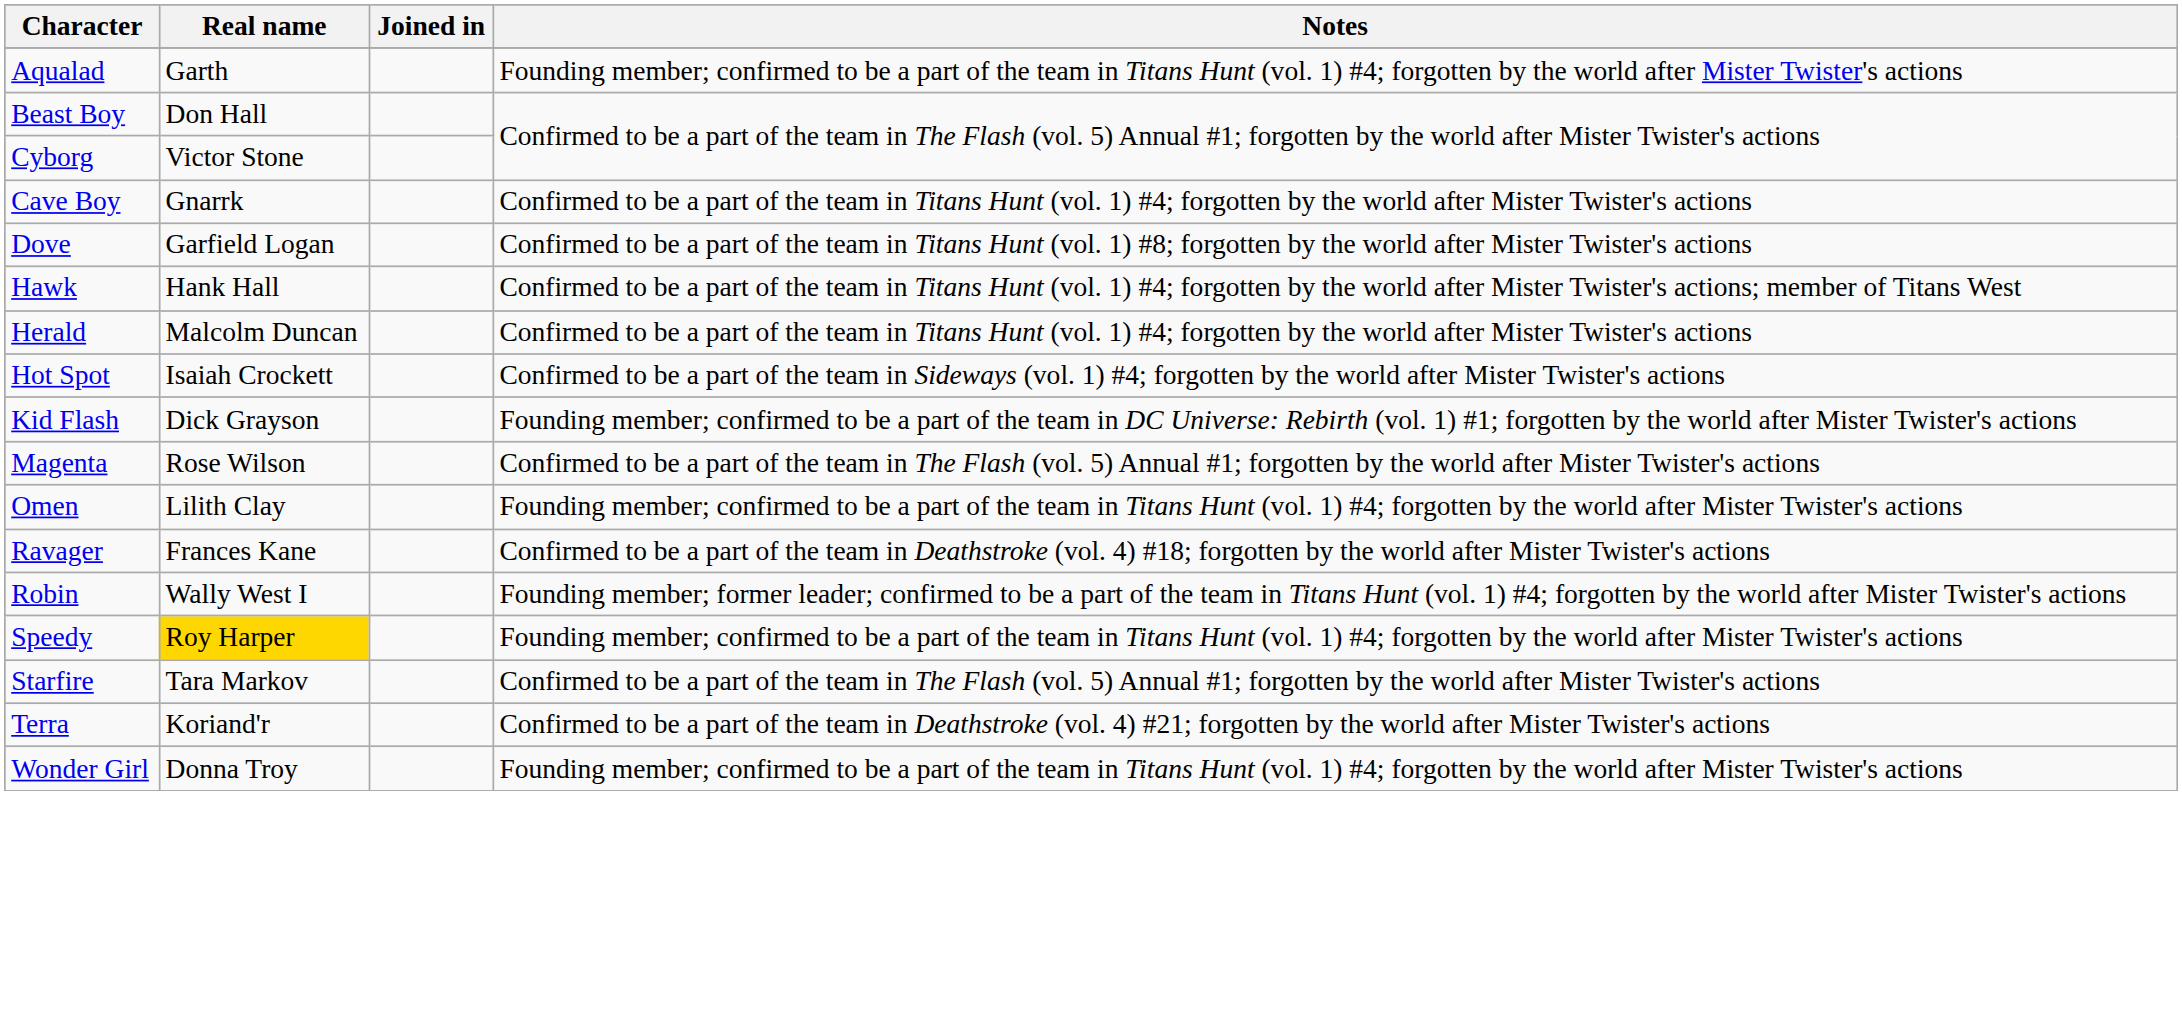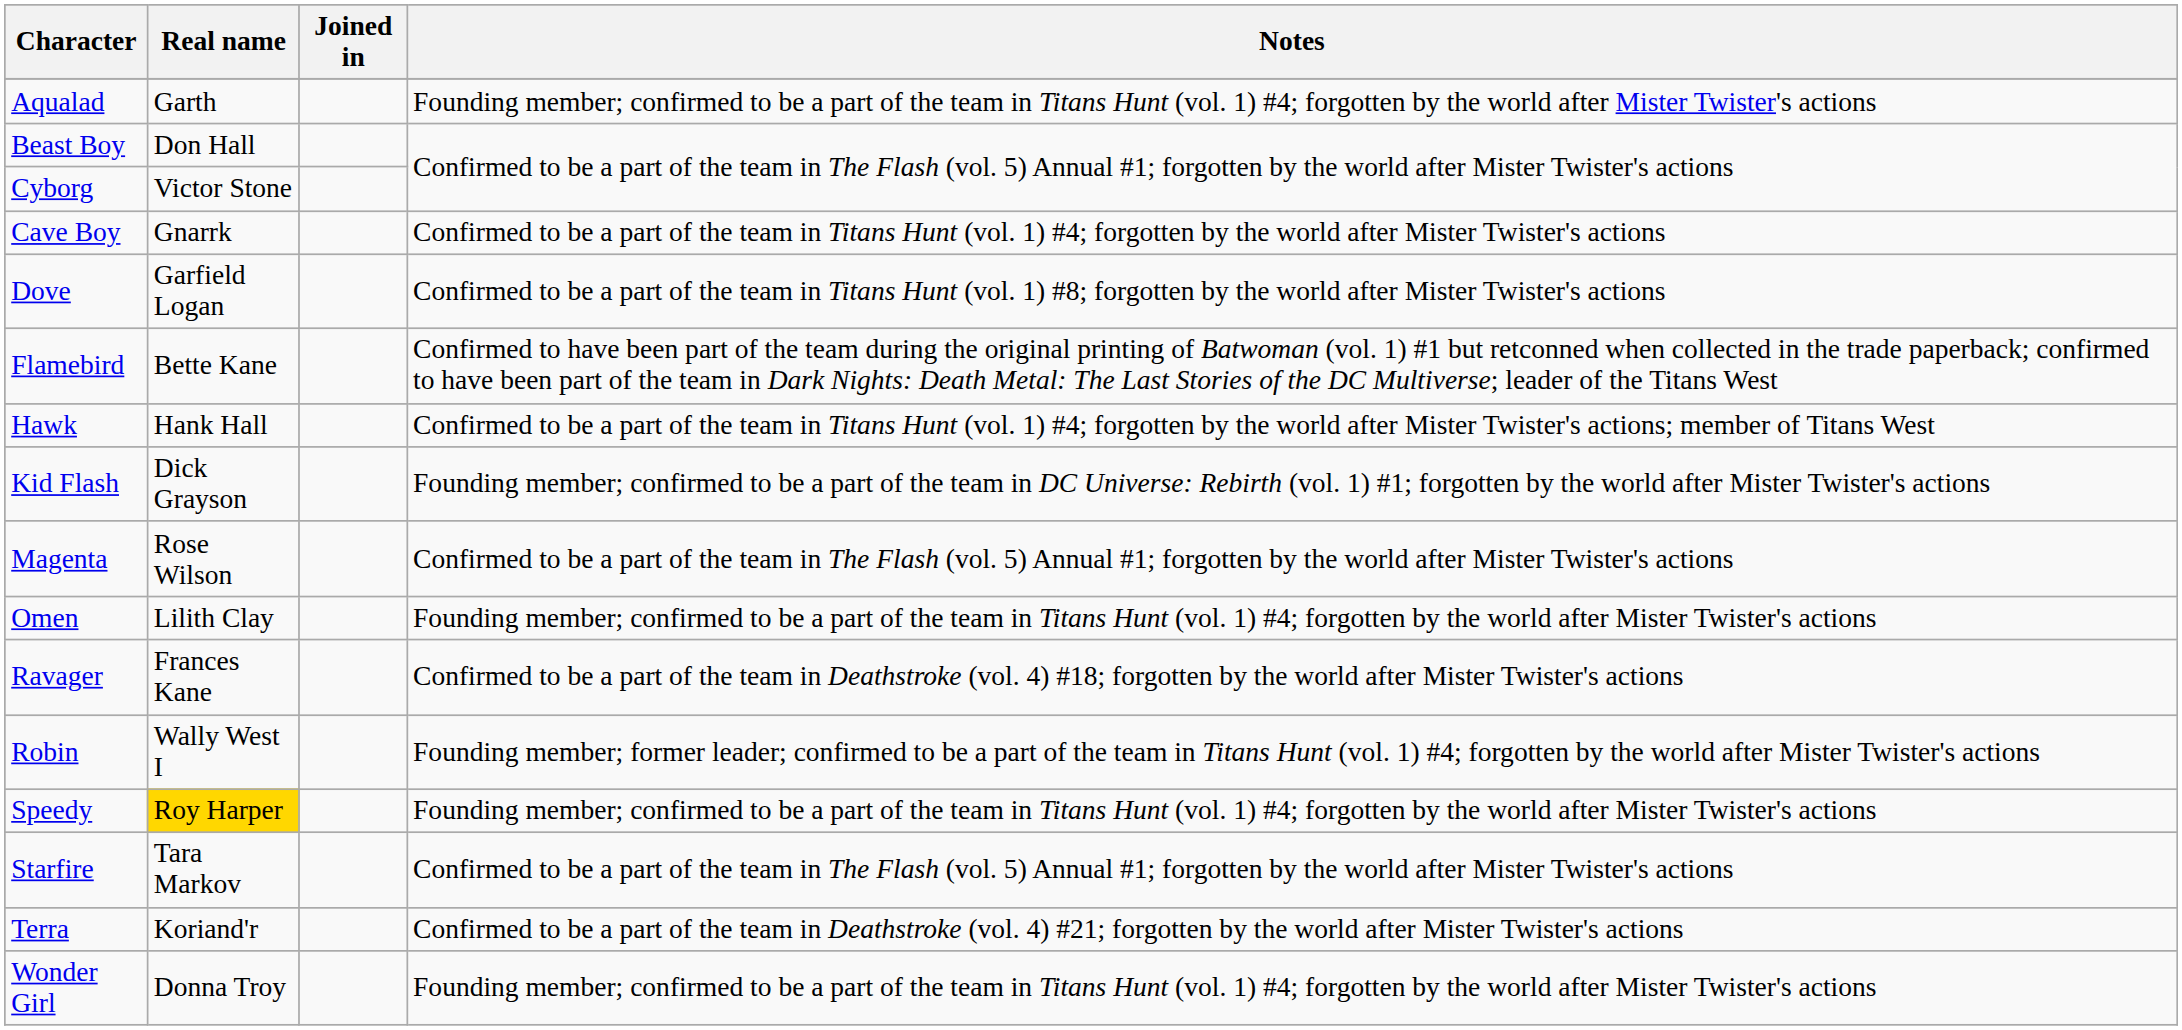+ row: Flamebird | Bette Kane | Confirmed to have been part of the team during the original printing of Batwoman (vol. 1) #1 but retconned when collected in the trade paperback; confirmed to have been part of the team in Dark Nights: Death Metal: The Last Stories of the DC Multiverse; leader of the Titans West
- row: Herald | Malcolm Duncan | Confirmed to be a part of the team in Titans Hunt (vol. 1) #4; forgotten by the world after Mister Twister's actions
- row: Hot Spot | Isaiah Crockett | Confirmed to be a part of the team in Sideways (vol. 1) #4; forgotten by the world after Mister Twister's actions
